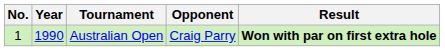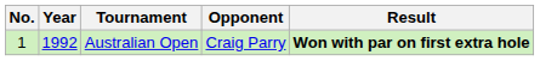Australian Open | Year: 1990 -> 1992
